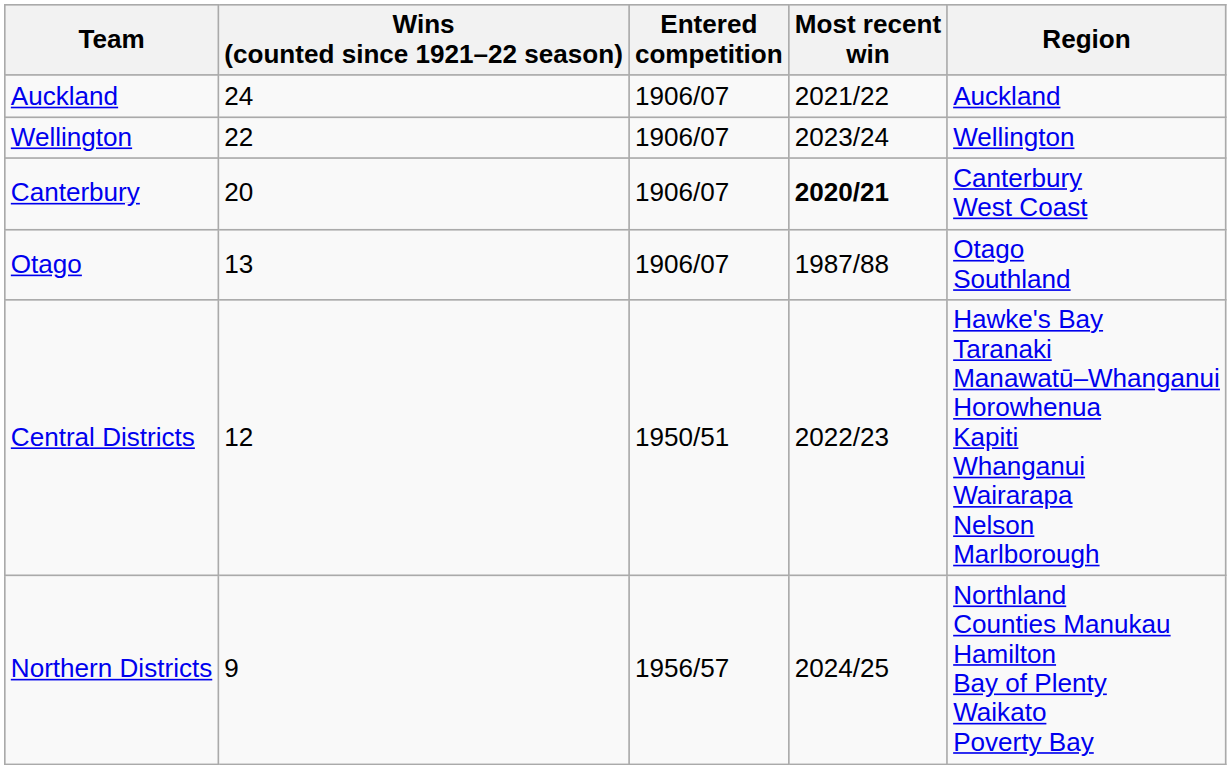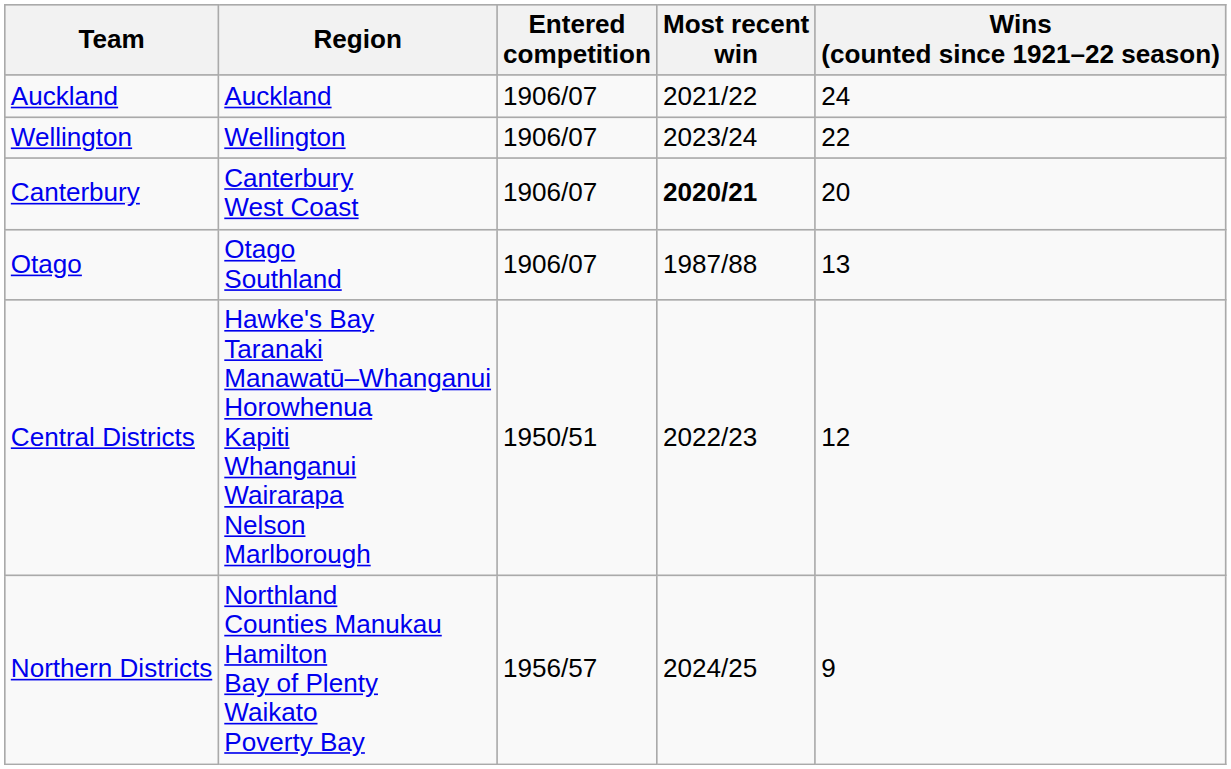columns swapped: Region <-> Wins (counted since 1921–22 season)
